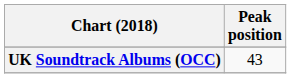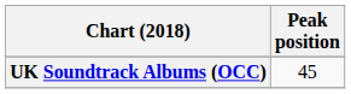UK Soundtrack Albums (OCC) | Peak position: 43 -> 45
